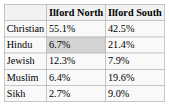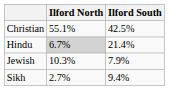Jewish | Ilford North: 12.3% -> 10.3%
- row: Muslim | 6.4% | 19.6%
Sikh | Ilford South: 9.0% -> 9.4%
